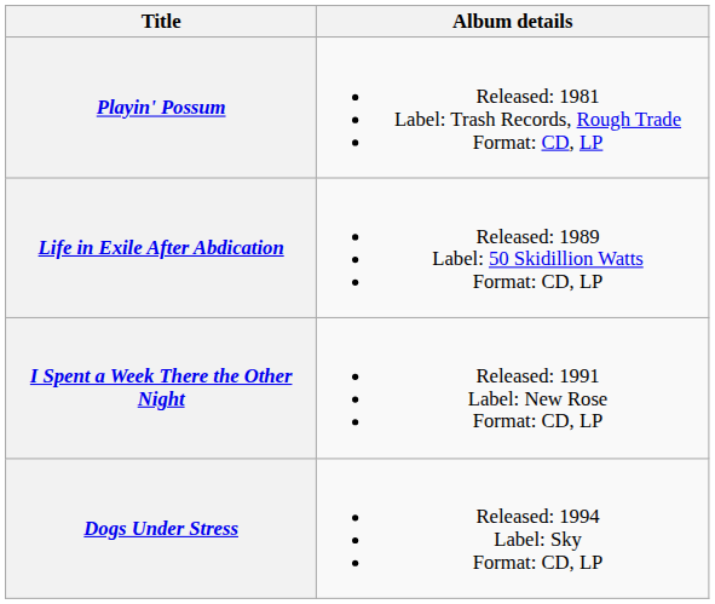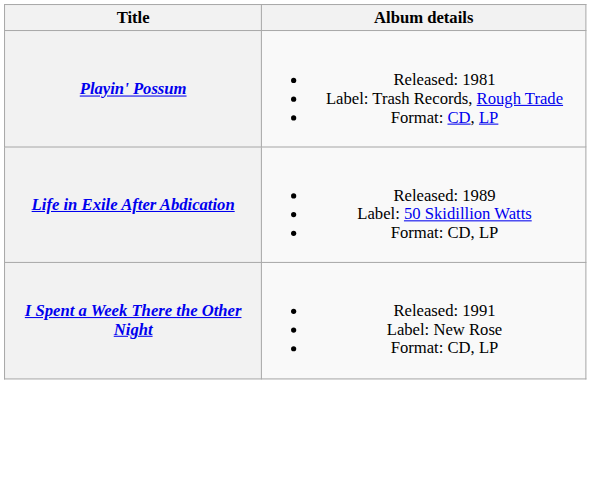- row: Dogs Under Stress | Released: 1994 Label: Sky Format: CD, LP
